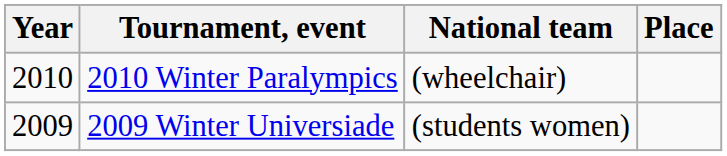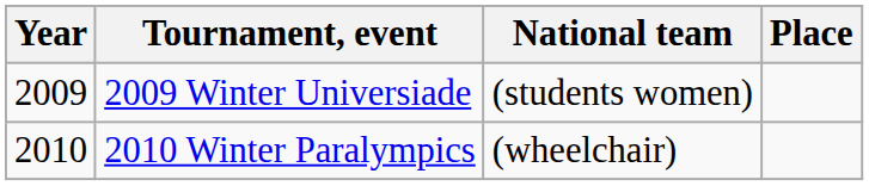rows swapped: 2009 Winter Universiade <-> 2010 Winter Paralympics
